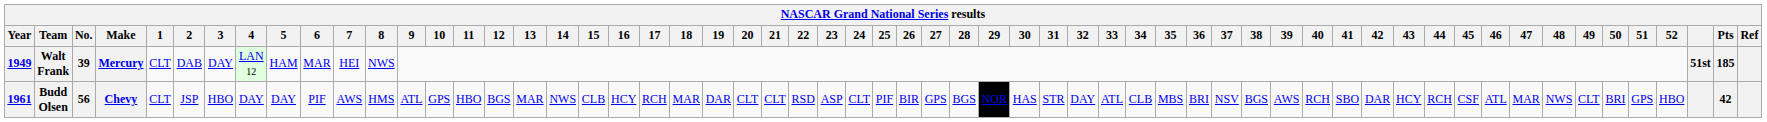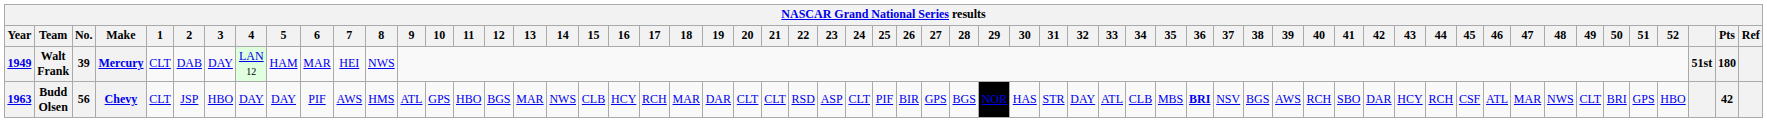Walt Frank | Pts: 185 -> 180
Budd Olsen | Year: 1961 -> 1963
Budd Olsen | 36: normal -> bold
